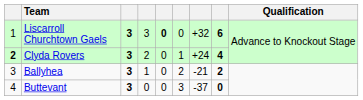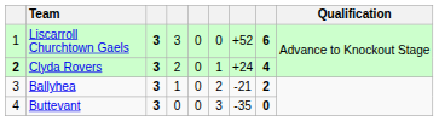Liscarroll Churchtown Gaels | column 5: bold -> normal
Liscarroll Churchtown Gaels | column 7: +32 -> +52
Buttevant | column 7: -37 -> -35
